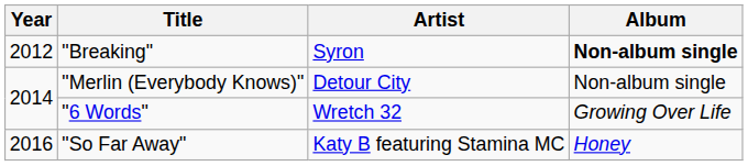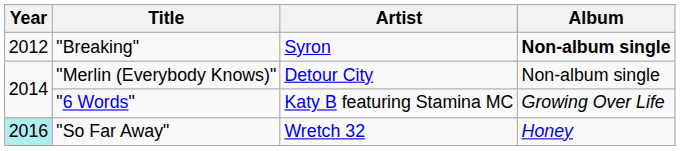"6 Words" | Artist: Wretch 32 -> Katy B featuring Stamina MC
"So Far Away" | Year: no background -> paleturquoise background
"So Far Away" | Artist: Katy B featuring Stamina MC -> Wretch 32
